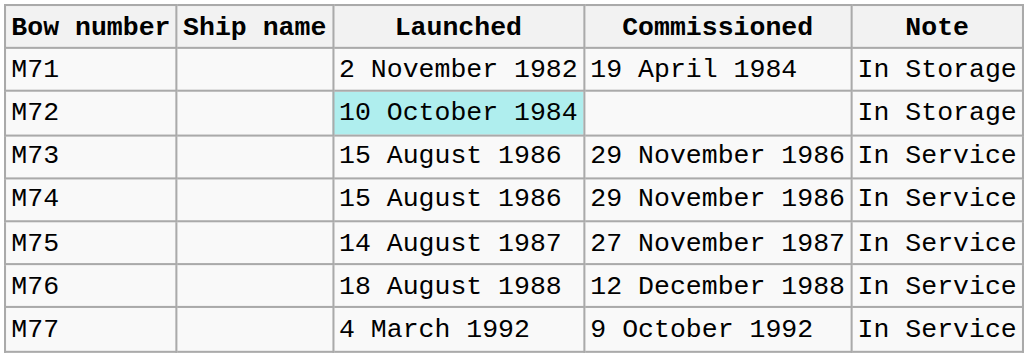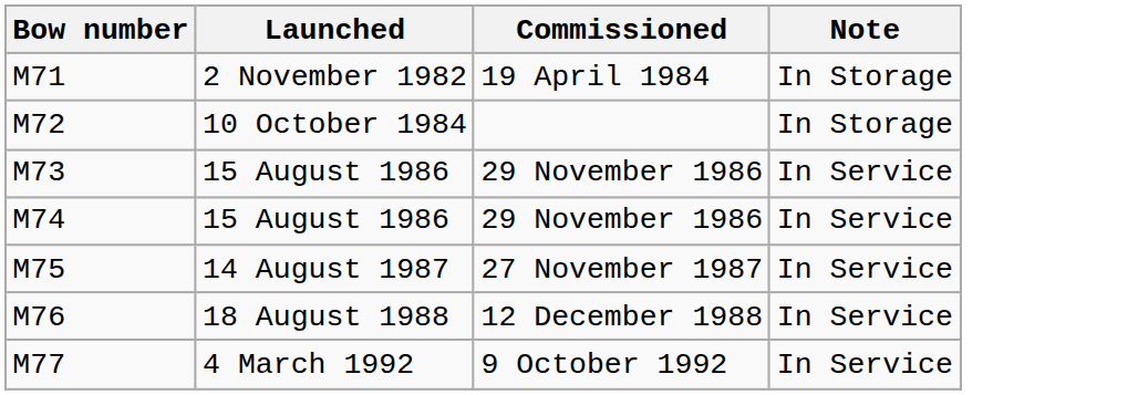- column: Ship name
M72 | Launched: paleturquoise background -> no background
